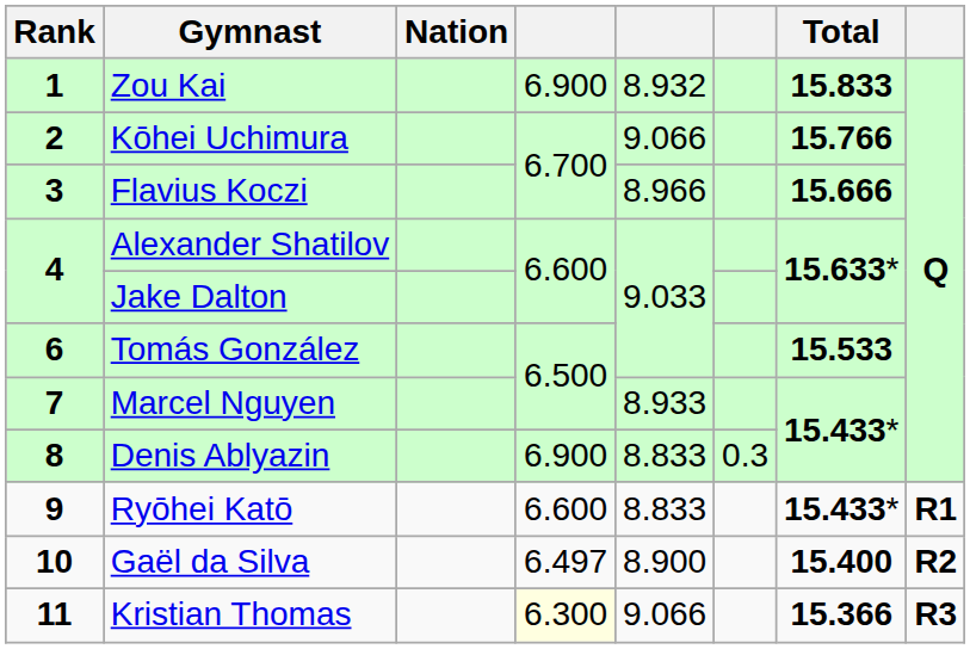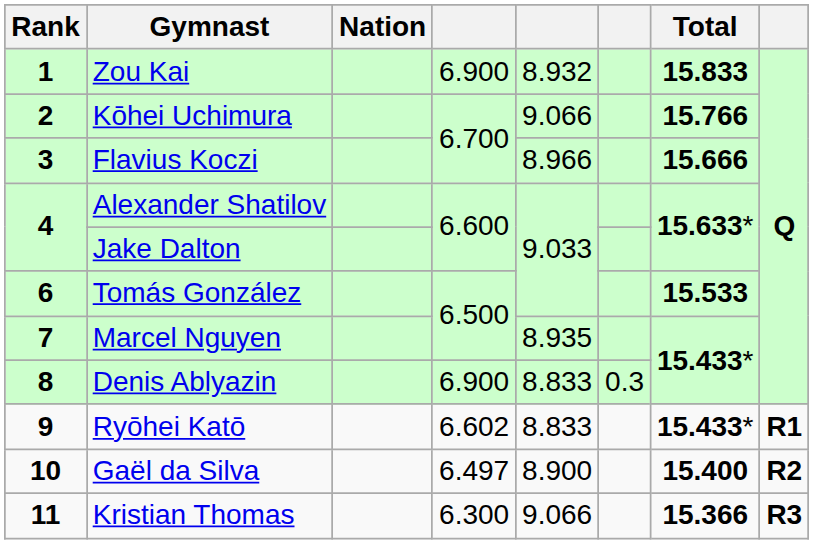Marcel Nguyen | column 5: 8.933 -> 8.935
Ryōhei Katō | column 4: 6.600 -> 6.602
Kristian Thomas | column 4: lightyellow background -> no background
